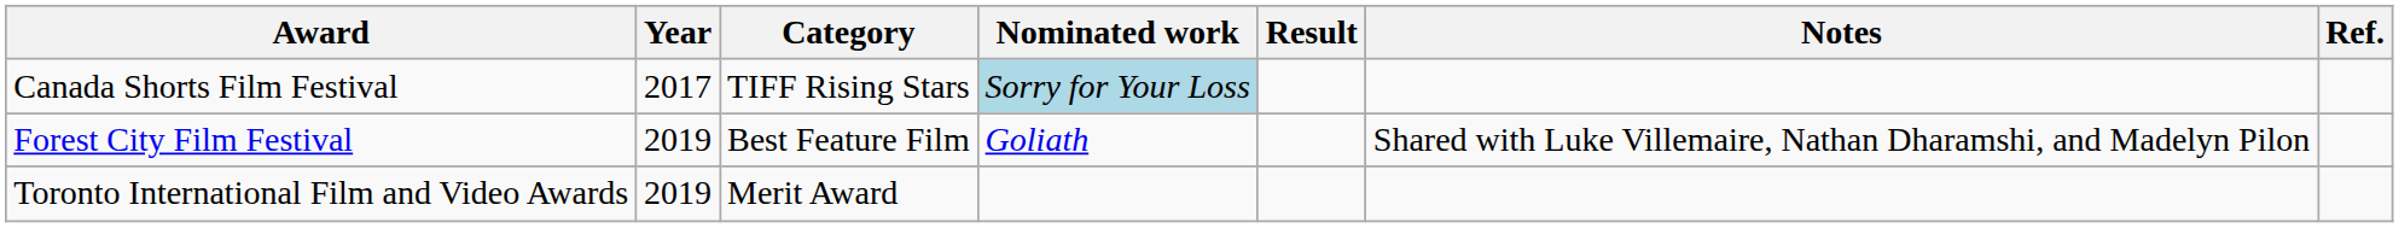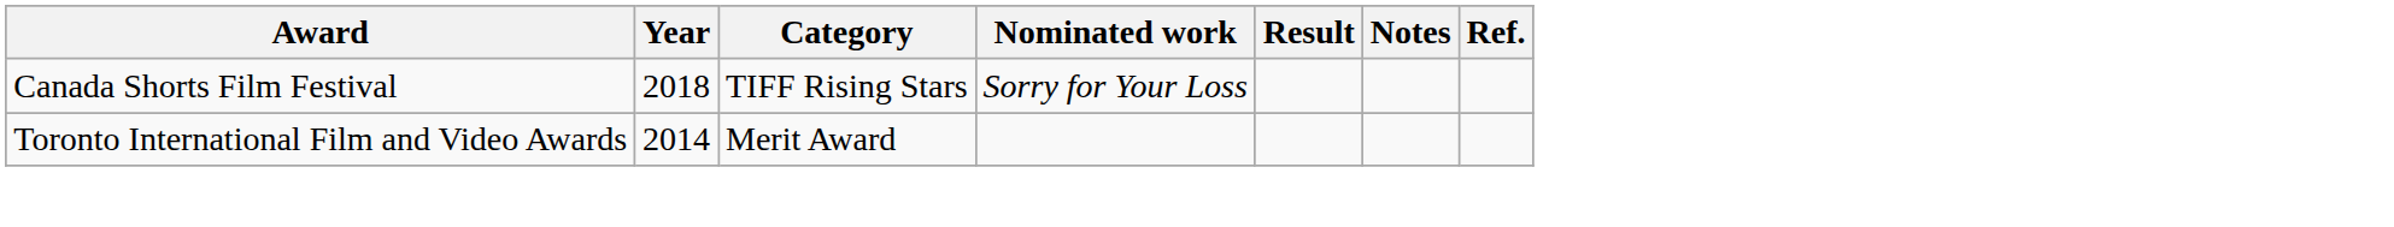Canada Shorts Film Festival | Year: 2017 -> 2018
Canada Shorts Film Festival | Nominated work: lightblue background -> no background
- row: Forest City Film Festival | 2019 | Best Feature Film | Goliath | Shared with Luke Villemaire, Nathan Dharamshi, and Madelyn Pilon
Toronto International Film and Video Awards | Year: 2019 -> 2014
